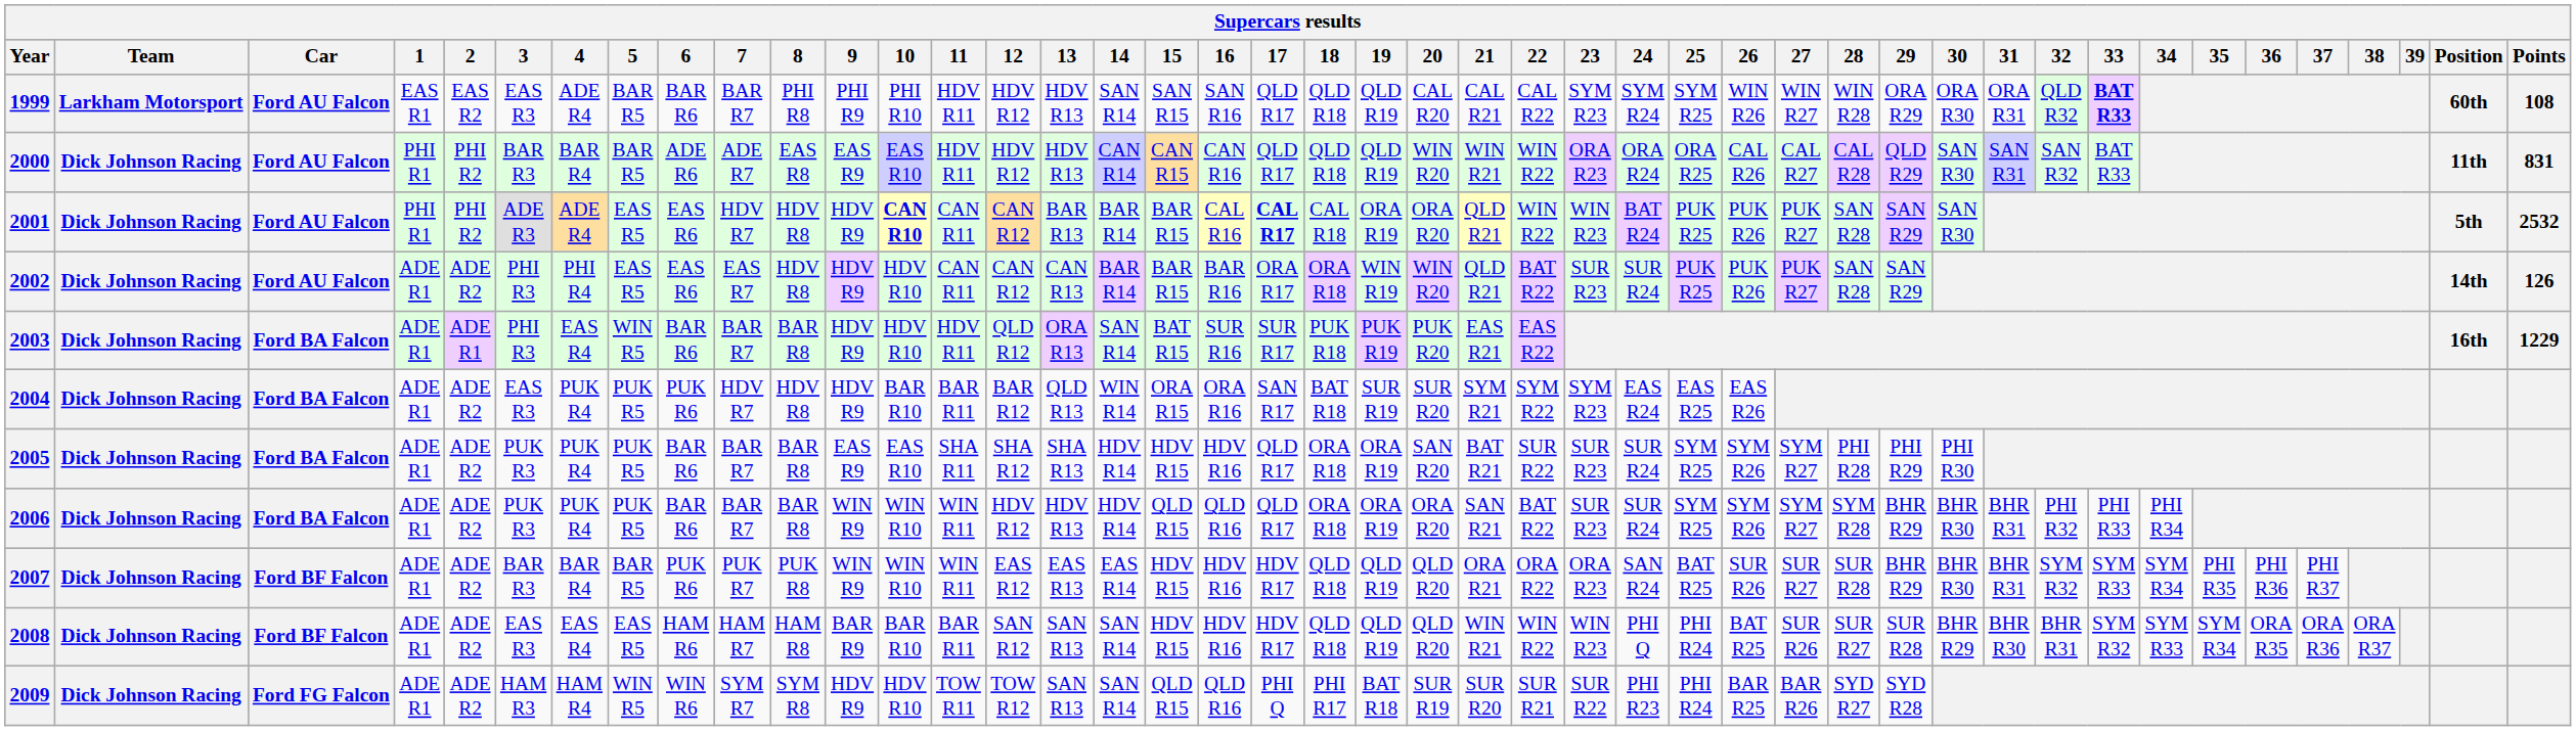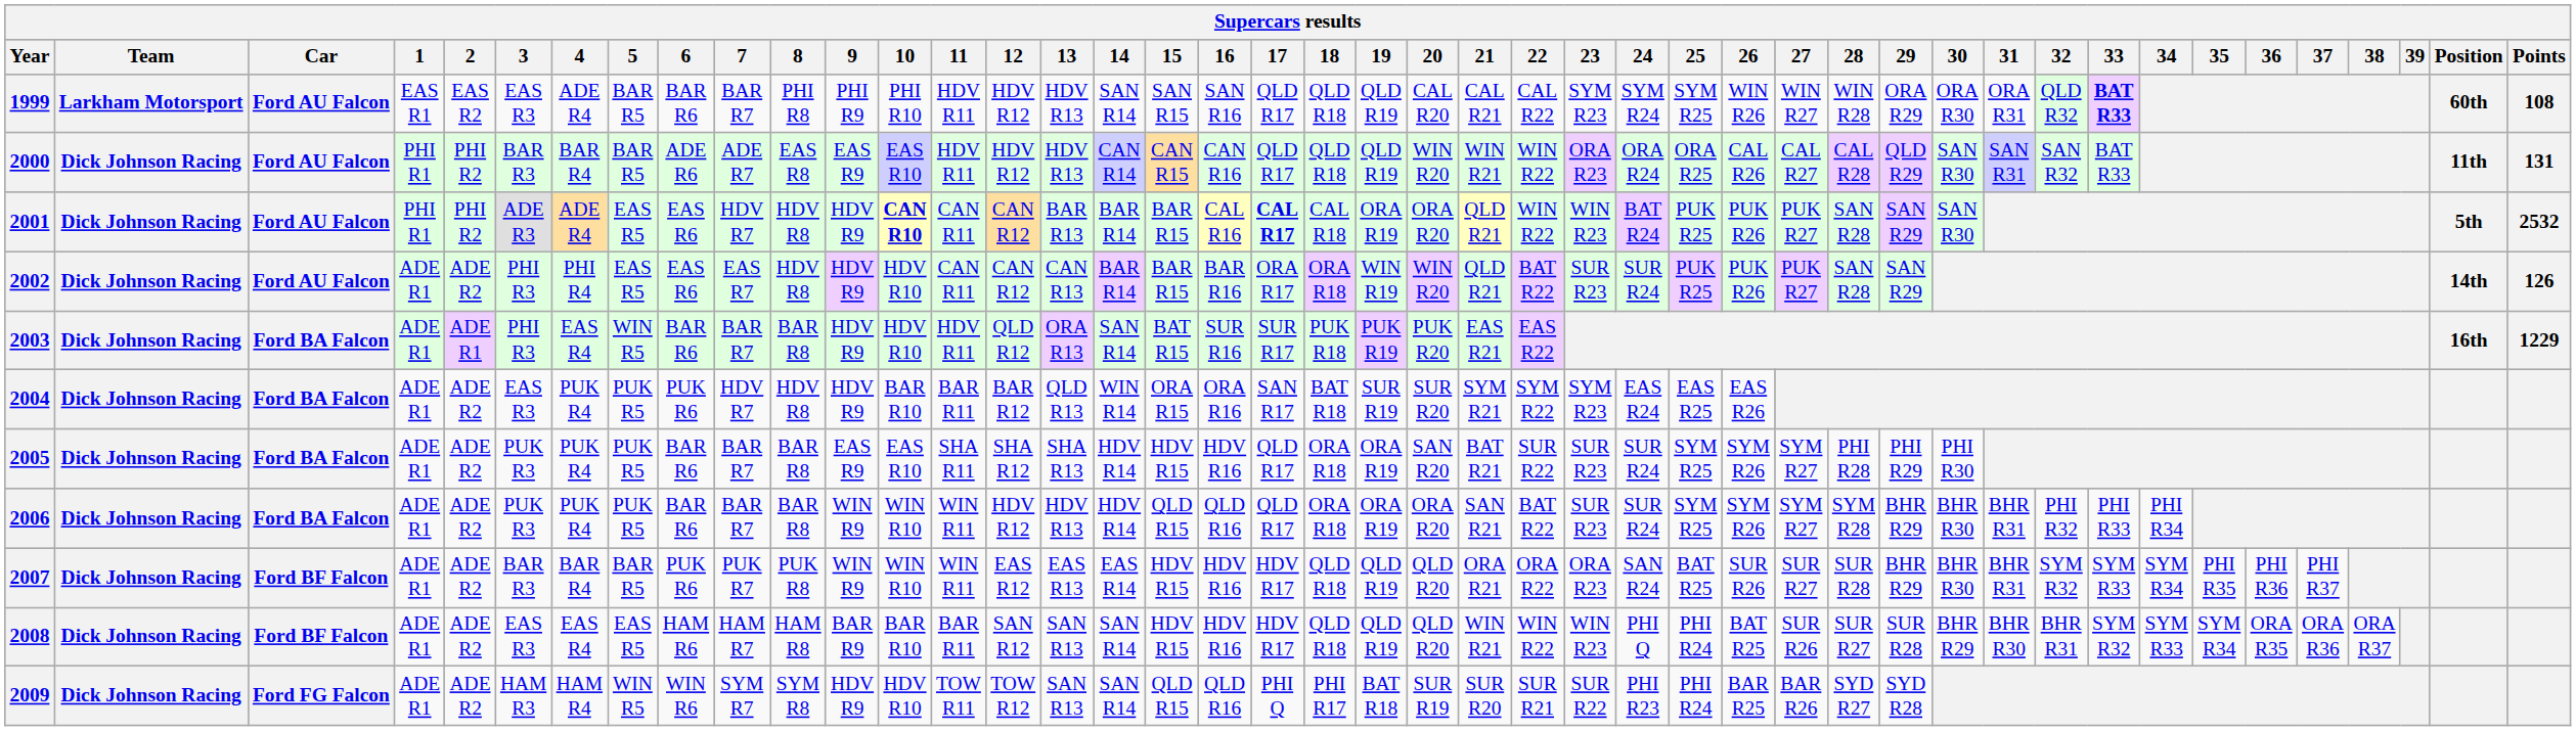2000 | Points: 831 -> 131
